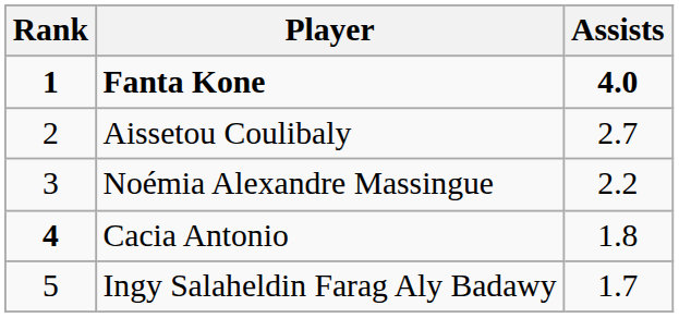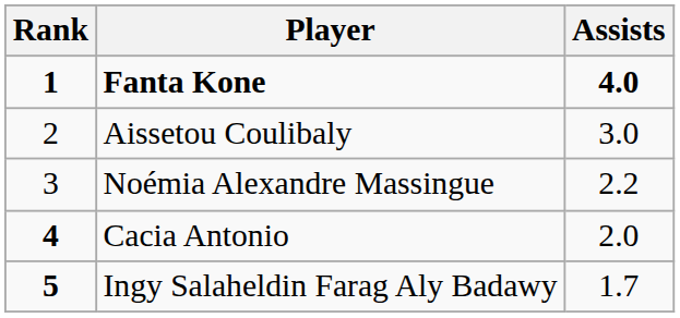Aissetou Coulibaly | Assists: 2.7 -> 3.0
Cacia Antonio | Assists: 1.8 -> 2.0
Ingy Salaheldin Farag Aly Badawy | Rank: normal -> bold
